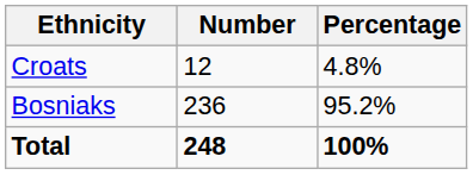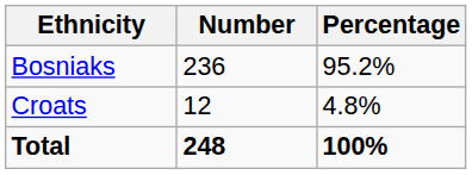rows swapped: Bosniaks <-> Croats
